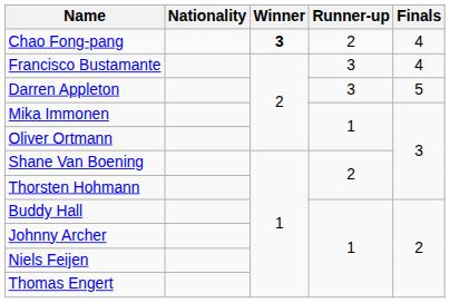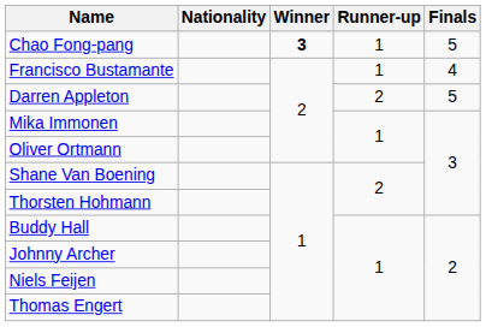Chao Fong-pang | Runner-up: 2 -> 1
Chao Fong-pang | Finals: 4 -> 5
Francisco Bustamante | Runner-up: 3 -> 1
Darren Appleton | Runner-up: 3 -> 2
